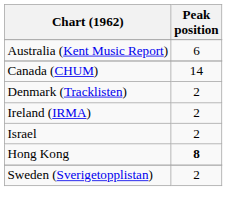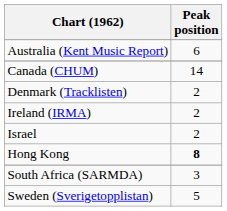+ row: South Africa (SARMDA) | 3
Sweden (Sverigetopplistan) | Peak position: 2 -> 5
